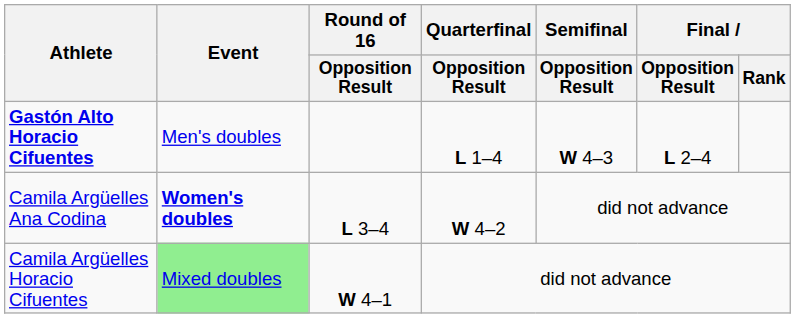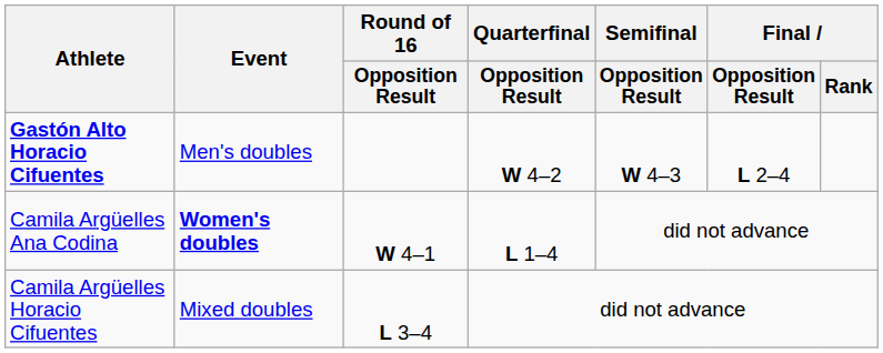Gastón Alto Horacio Cifuentes | Quarterfinal / Opposition Result: L 1–4 -> W 4–2
Camila Argüelles Ana Codina | Round of 16 / Opposition Result: L 3–4 -> W 4–1
Camila Argüelles Ana Codina | Quarterfinal / Opposition Result: W 4–2 -> L 1–4
Camila Argüelles Horacio Cifuentes | Event: lightgreen background -> no background
Camila Argüelles Horacio Cifuentes | Round of 16 / Opposition Result: W 4–1 -> L 3–4
